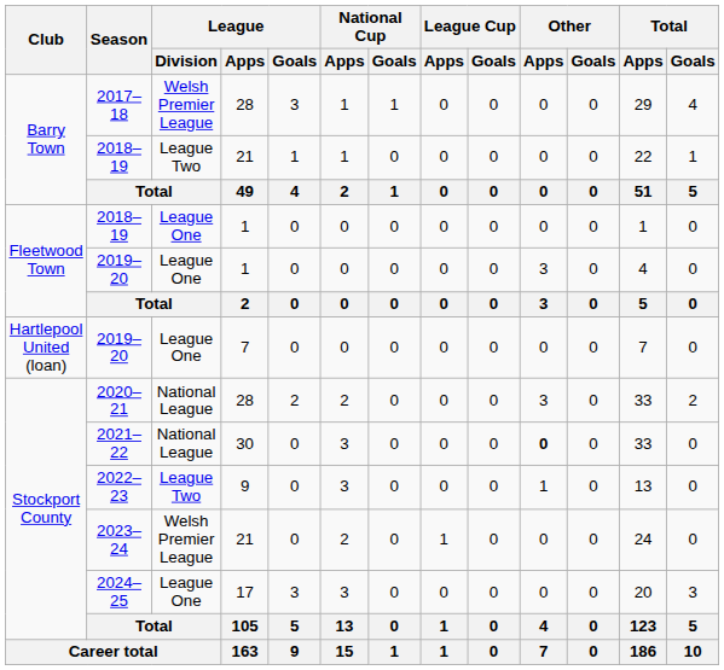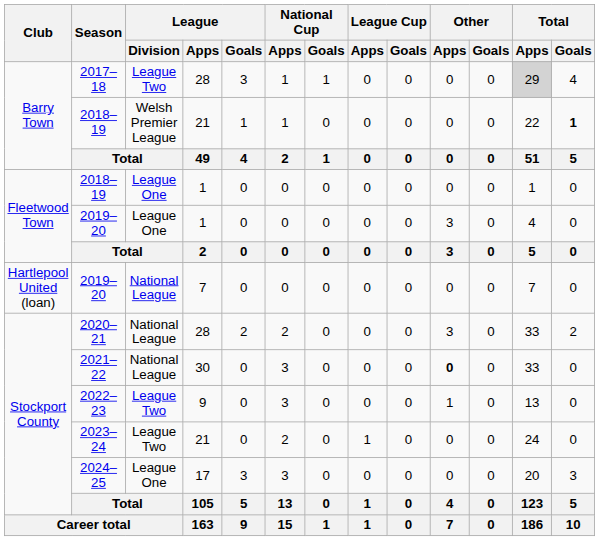2017–18 | League / Division: Welsh Premier League -> League Two
2017–18 | Total / Apps: no background -> lightgrey background
2018–19 / 21 | League / Division: League Two -> Welsh Premier League
2018–19 / 21 | Total / Goals: normal -> bold
2019–20 / 7 | League / Division: League One -> National League
2023–24 | League / Division: Welsh Premier League -> League Two
